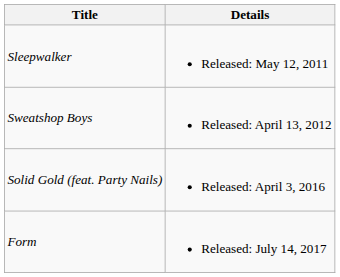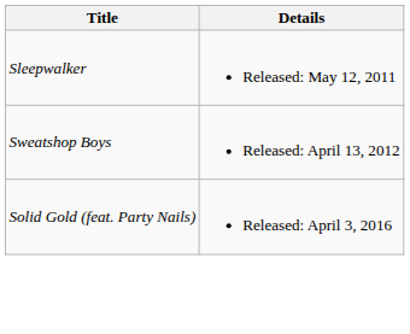- row: Form | Released: July 14, 2017
